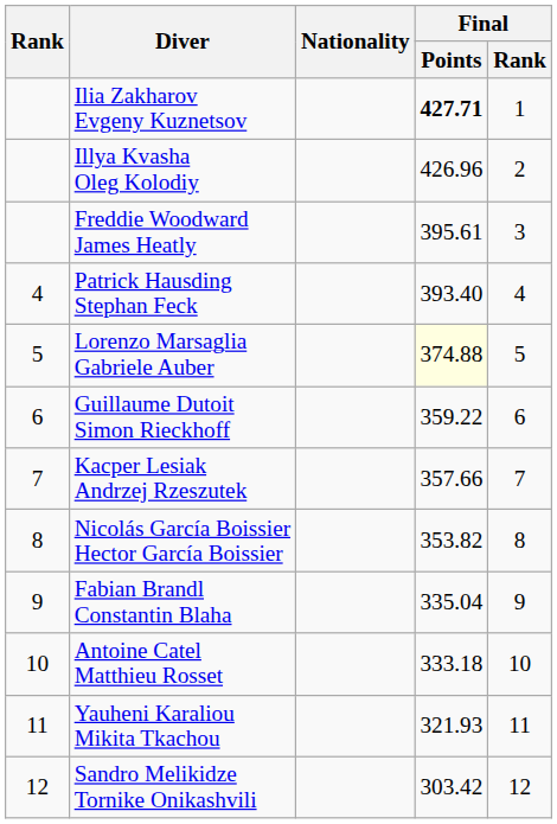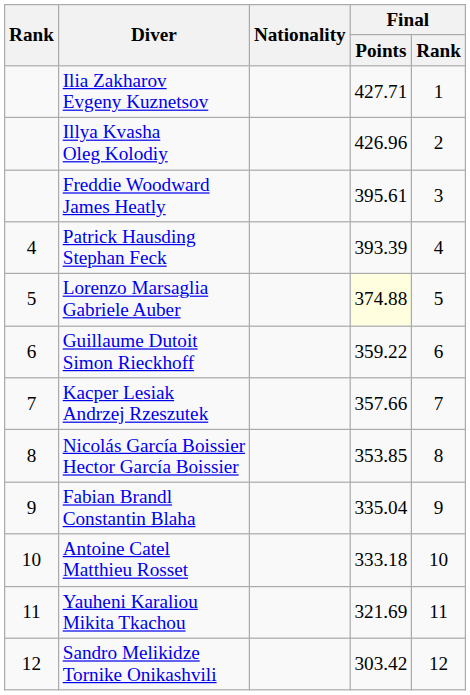Ilia Zakharov Evgeny Kuznetsov | Final / Points: bold -> normal
Patrick Hausding Stephan Feck | Final / Points: 393.40 -> 393.39
Nicolás García Boissier Hector García Boissier | Final / Points: 353.82 -> 353.85
Yauheni Karaliou Mikita Tkachou | Final / Points: 321.93 -> 321.69
